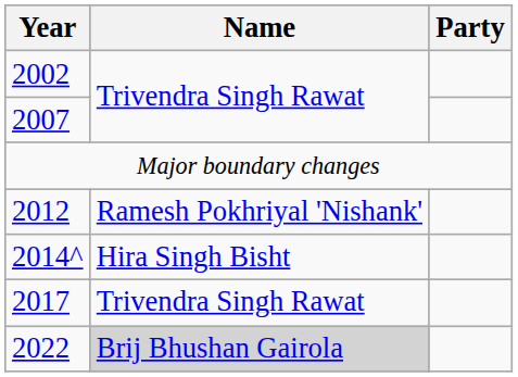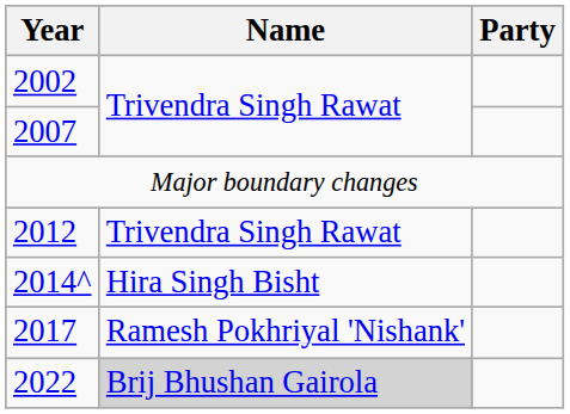2012 | Name: Ramesh Pokhriyal 'Nishank' -> Trivendra Singh Rawat
2017 | Name: Trivendra Singh Rawat -> Ramesh Pokhriyal 'Nishank'
